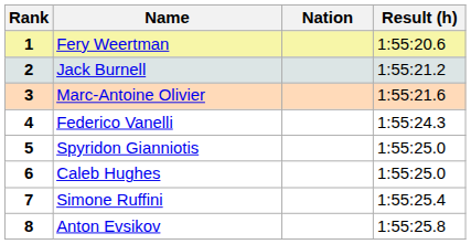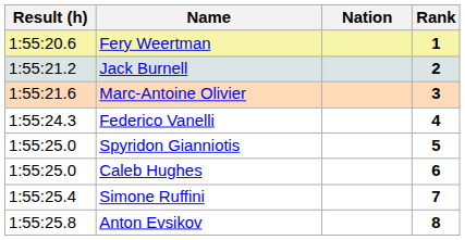columns swapped: Rank <-> Result (h)
